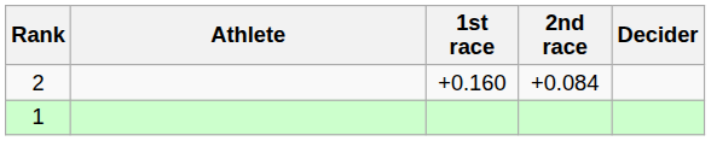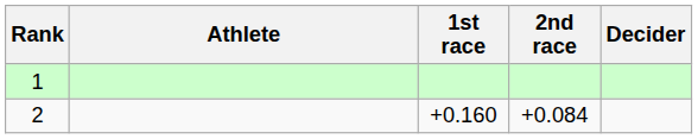rows swapped: 1 <-> 2
